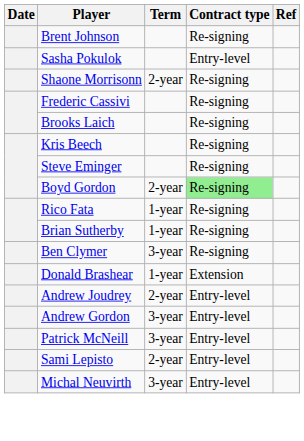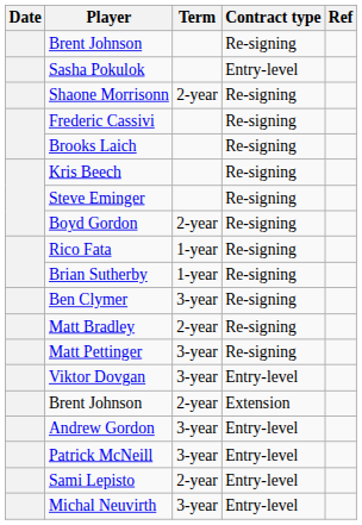Boyd Gordon | Contract type: lightgreen background -> no background
+ row: Matt Bradley | 2-year | Re-signing
+ row: Matt Pettinger | 3-year | Re-signing
+ row: Viktor Dovgan | 3-year | Entry-level
+ row: Brent Johnson | 2-year | Extension
- row: Donald Brashear | 1-year | Extension
- row: Andrew Joudrey | 2-year | Entry-level
